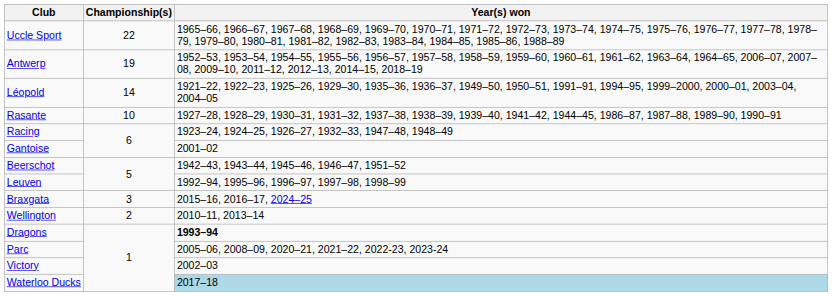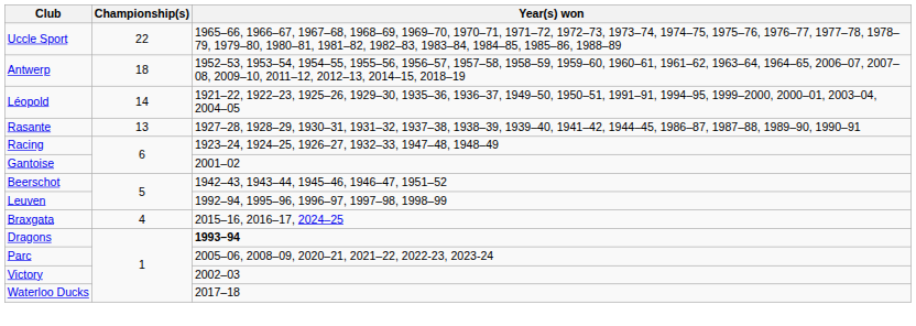Antwerp | Championship(s): 19 -> 18
Rasante | Championship(s): 10 -> 13
Braxgata | Championship(s): 3 -> 4
- row: Wellington | 2 | 2010–11, 2013–14
Waterloo Ducks | Year(s) won: lightblue background -> no background
